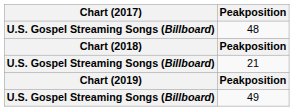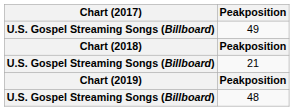rows swapped: 49 <-> 48
